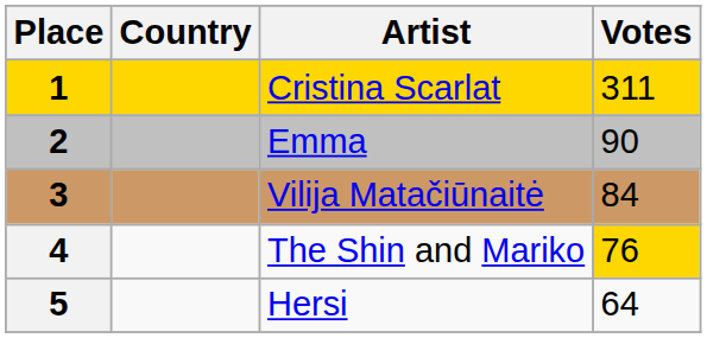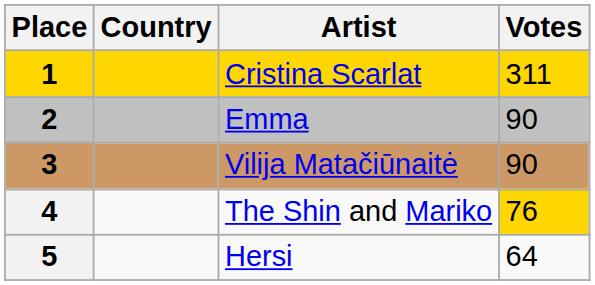3 | Votes: 84 -> 90
